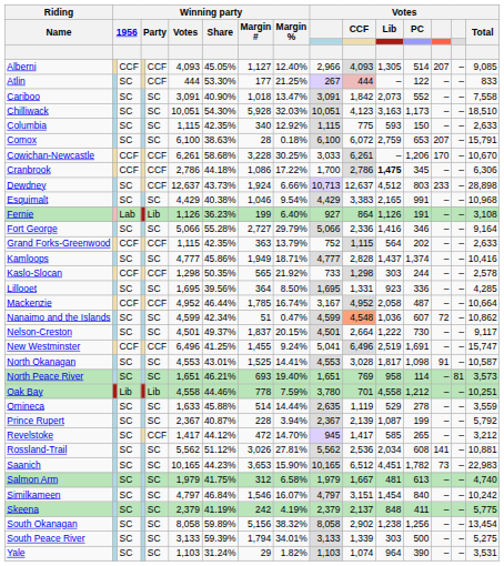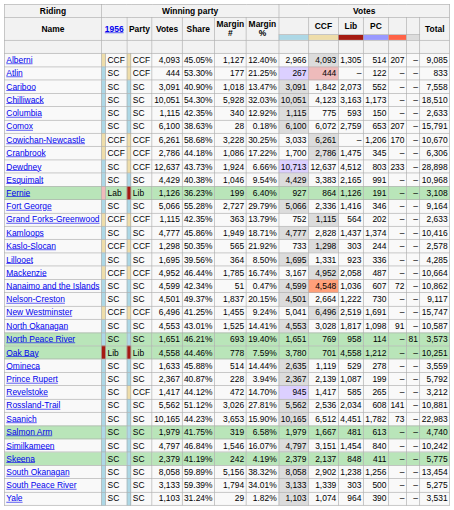Cranbrook | Votes / Lib: bold -> normal
Salmon Arm | Winning party / Margin #: 312 -> 319
